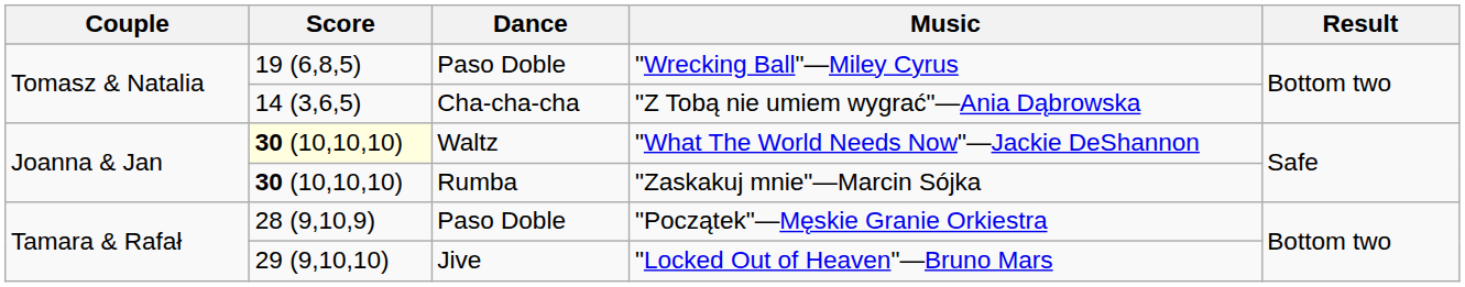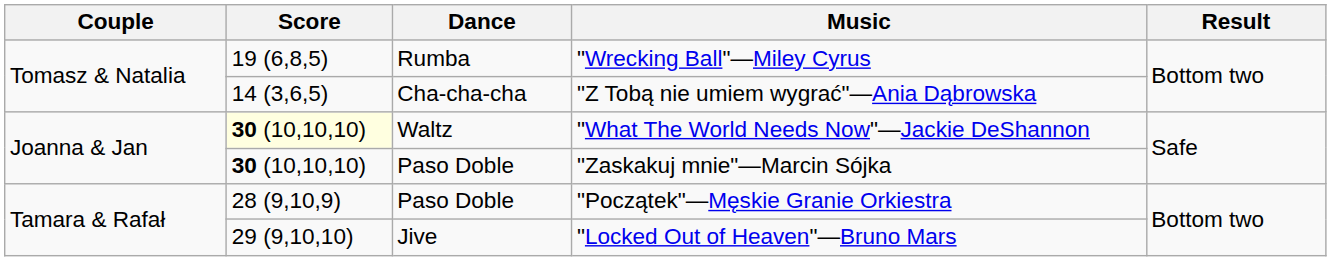"Wrecking Ball"—Miley Cyrus | Dance: Paso Doble -> Rumba
"Zaskakuj mnie"—Marcin Sójka | Dance: Rumba -> Paso Doble
